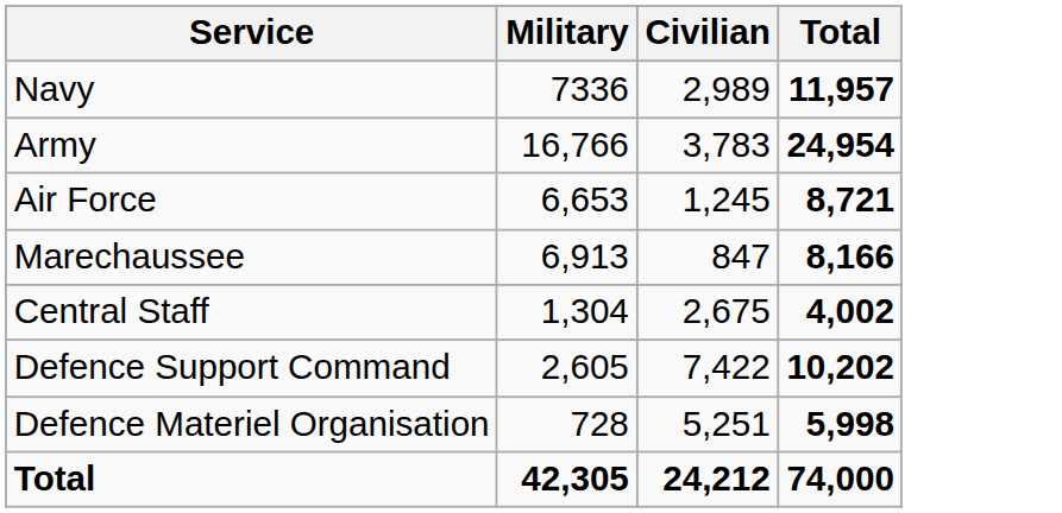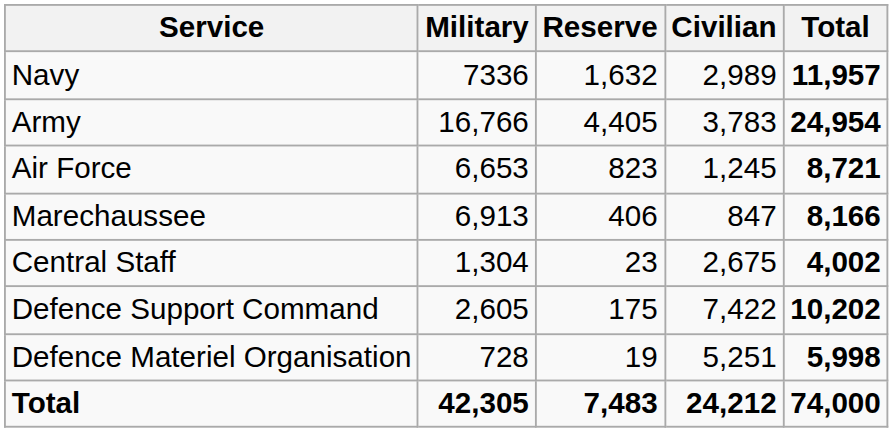+ column: Reserve | 1,632 | 4,405 | 823 | 406 | 23 | 175 | 19 | 7,483
